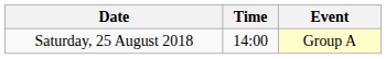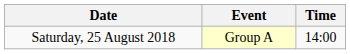columns swapped: Time <-> Event
